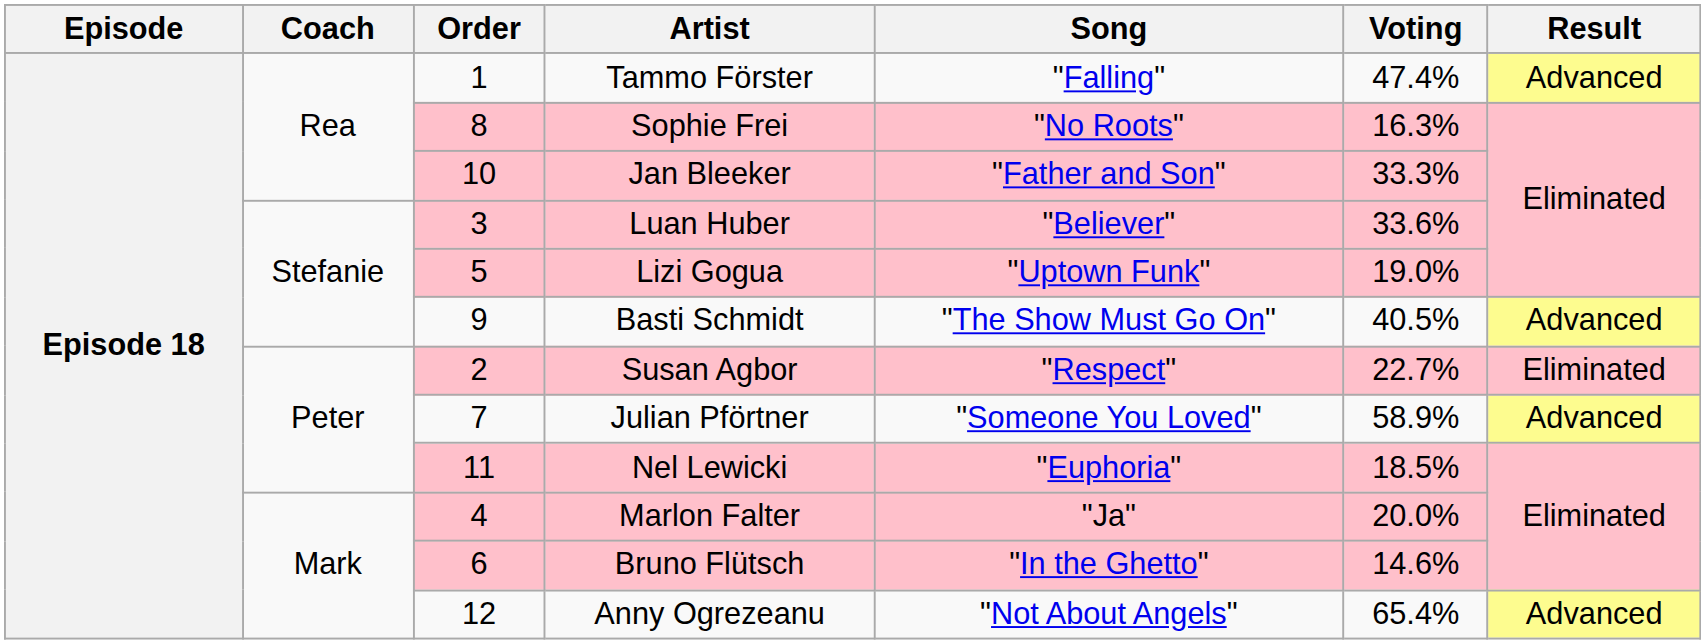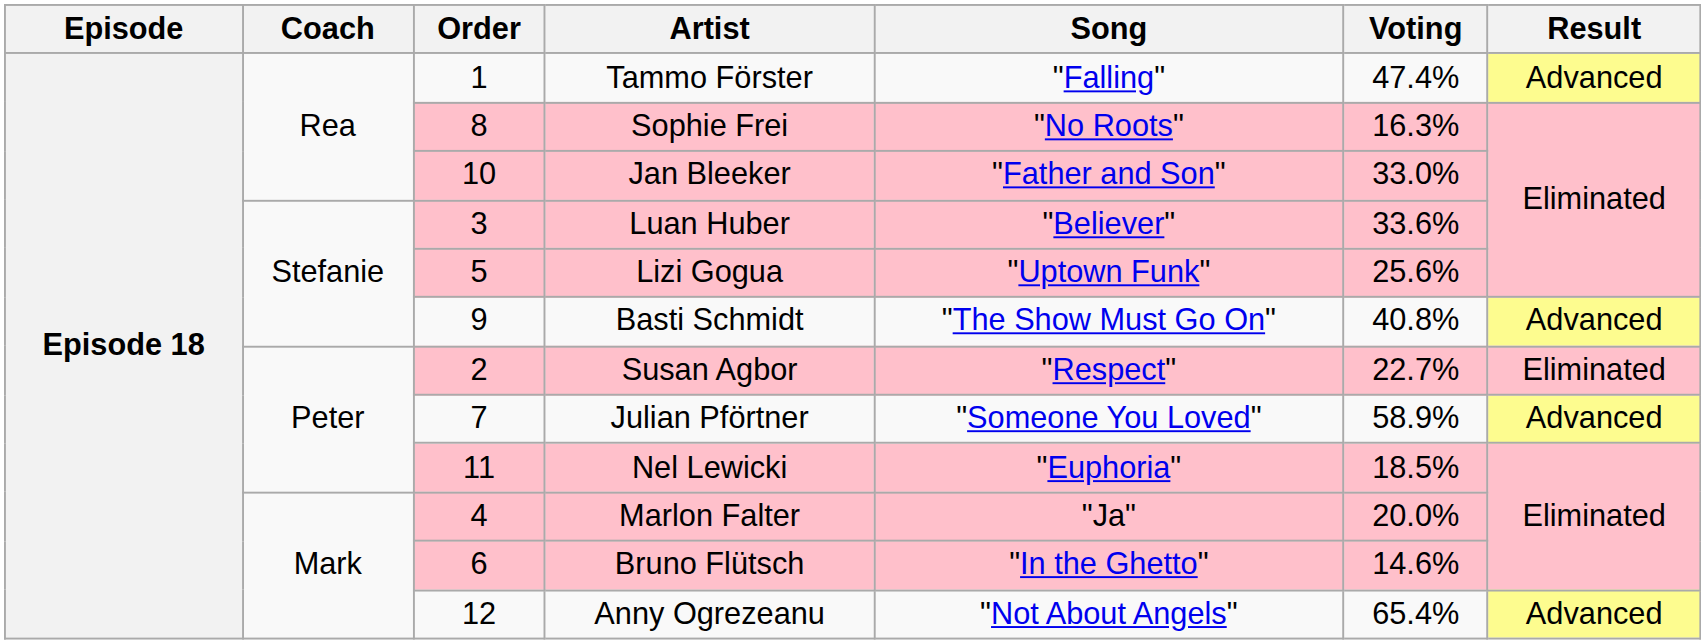Jan Bleeker | Voting: 33.3% -> 33.0%
Lizi Gogua | Voting: 19.0% -> 25.6%
Basti Schmidt | Voting: 40.5% -> 40.8%
